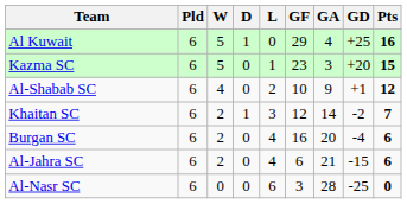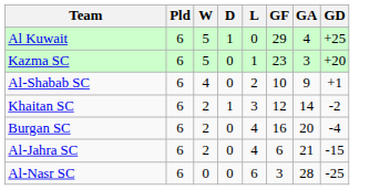- column: Pts | 16 | 15 | 12 | 7 | 6 | 6 | 0
